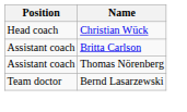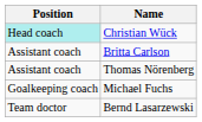Christian Wück | Position: no background -> paleturquoise background
+ row: Goalkeeping coach | Michael Fuchs
